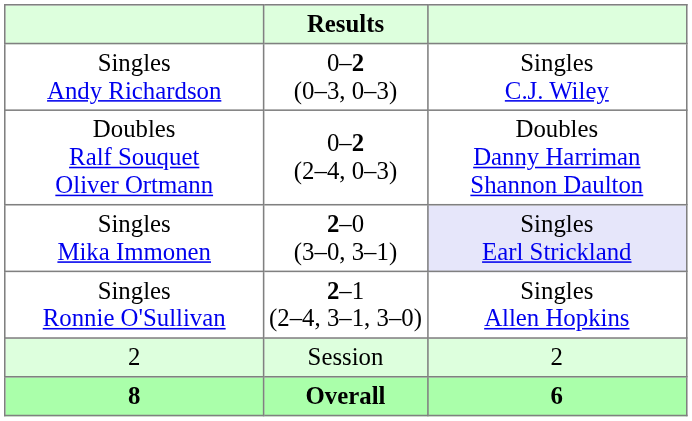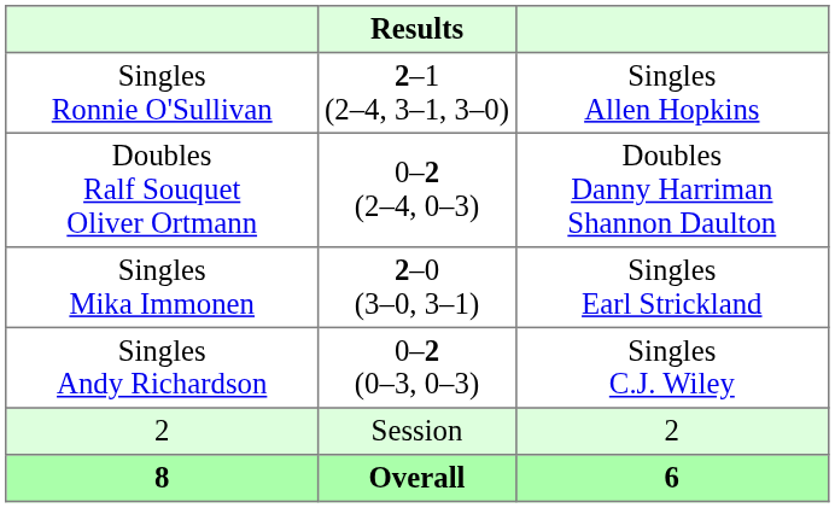rows swapped: Singles Andy Richardson <-> Singles Ronnie O'Sullivan
Singles Mika Immonen | column 3: lavender background -> no background
